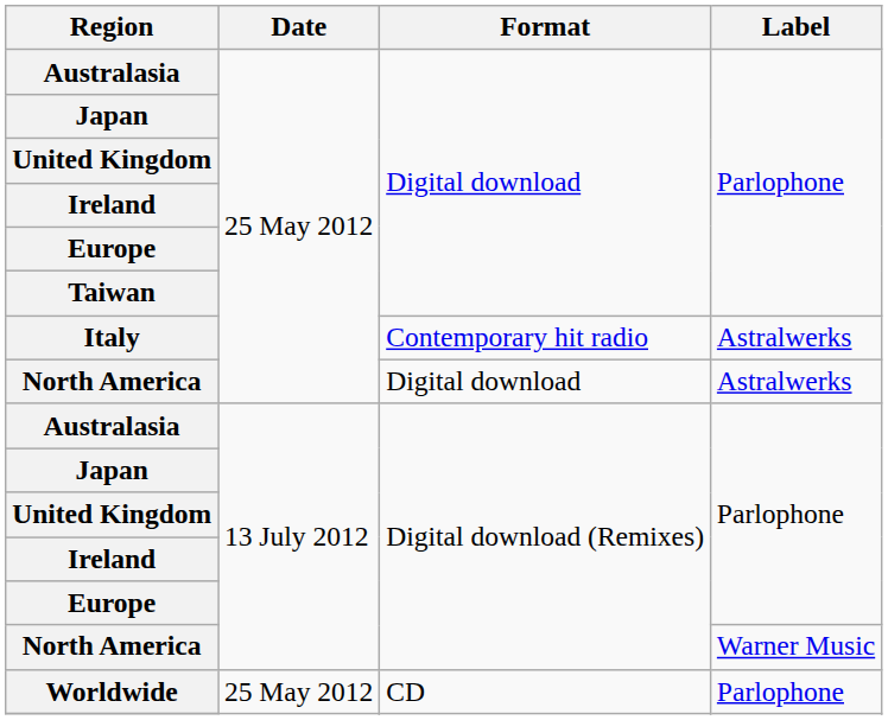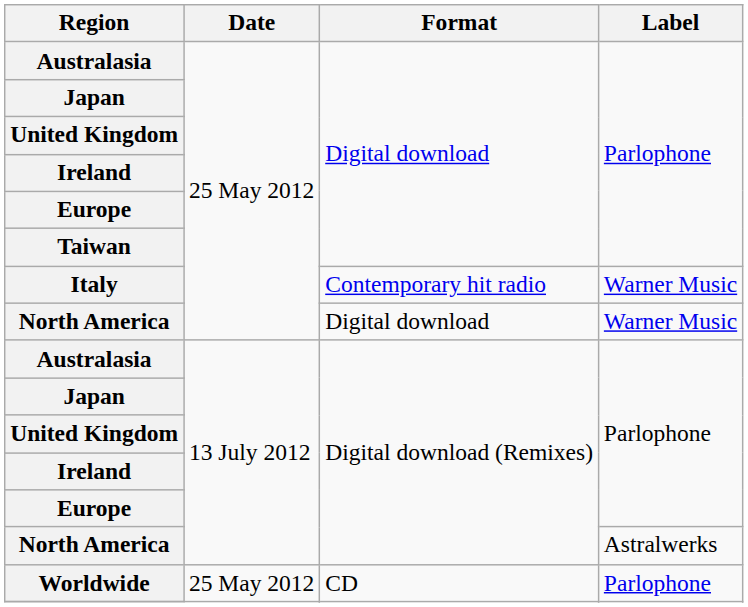Italy | Label: Astralwerks -> Warner Music
North America / Digital download | Label: Astralwerks -> Warner Music
North America / Digital download (Remixes) | Label: Warner Music -> Astralwerks
